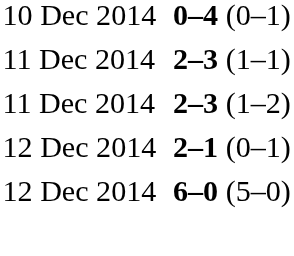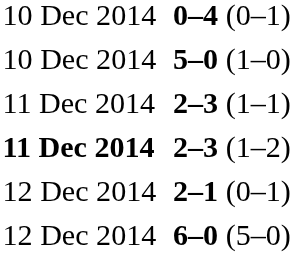+ row: 10 Dec 2014 | 5–0 (1–0)
2–3 (1–2) | column 1: normal -> bold
